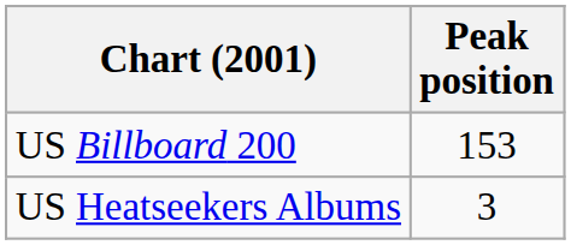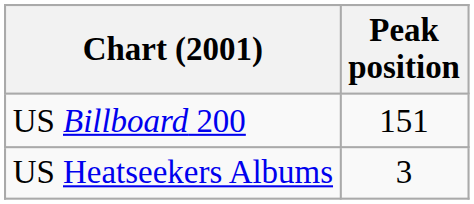US Billboard 200 | Peak position: 153 -> 151
